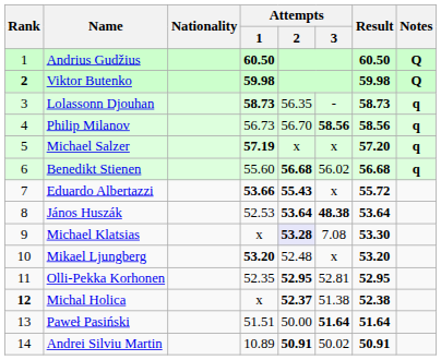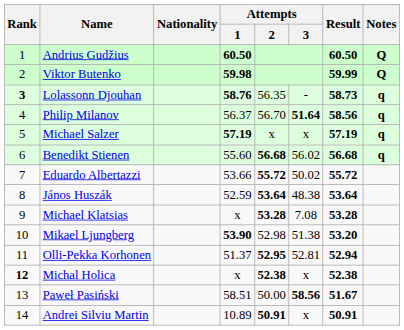Viktor Butenko | Rank: bold -> normal
Viktor Butenko | Result: 59.98 -> 59.99
Lolassonn Djouhan | Rank: normal -> bold
Lolassonn Djouhan | Attempts / 1: 58.73 -> 58.76
Philip Milanov | Attempts / 1: 56.73 -> 56.37
Philip Milanov | Attempts / 3: 58.56 -> 51.64
Michael Salzer | Result: 57.20 -> 57.19
Eduardo Albertazzi | Attempts / 1: bold -> normal
Eduardo Albertazzi | Attempts / 2: 55.43 -> 55.72
Eduardo Albertazzi | Attempts / 3: x -> 50.02
János Huszák | Attempts / 1: 52.53 -> 52.59
János Huszák | Attempts / 3: bold -> normal
Michael Klatsias | Attempts / 2: lavender background -> no background
Michael Klatsias | Result: 53.30 -> 53.28
Mikael Ljungberg | Attempts / 1: 53.20 -> 53.90
Mikael Ljungberg | Attempts / 2: 52.48 -> 52.98
Mikael Ljungberg | Attempts / 3: x -> 51.38
Olli-Pekka Korhonen | Attempts / 1: 52.35 -> 51.37
Olli-Pekka Korhonen | Result: 52.95 -> 52.94
Michal Holica | Attempts / 2: 52.37 -> 52.38
Michal Holica | Attempts / 3: 51.38 -> x
Paweł Pasiński | Attempts / 1: 51.51 -> 58.51
Paweł Pasiński | Attempts / 3: 51.64 -> 58.56
Paweł Pasiński | Result: 51.64 -> 51.67
Andrei Silviu Martin | Attempts / 3: 50.02 -> x
